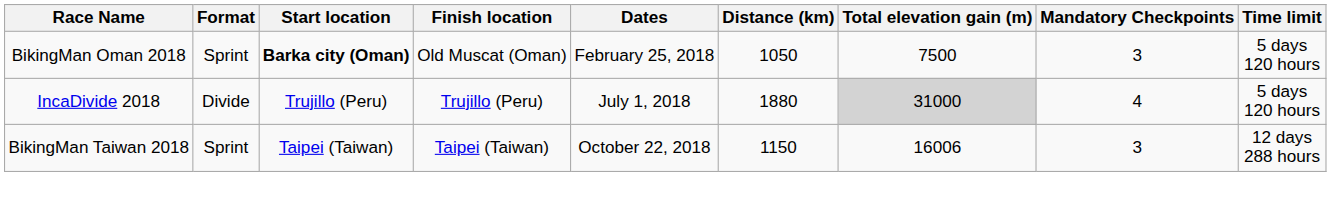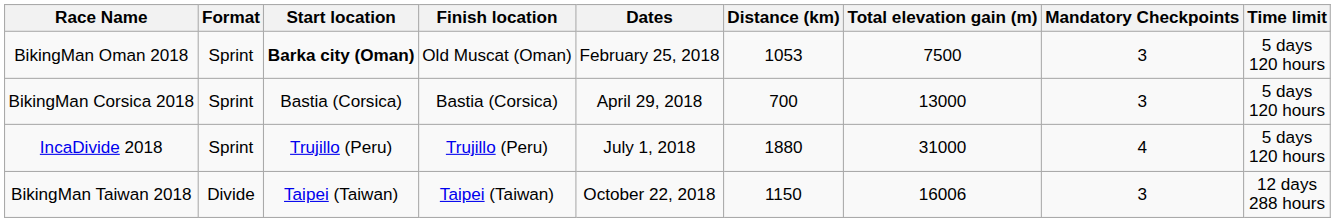BikingMan Oman 2018 | Distance (km): 1050 -> 1053
+ row: BikingMan Corsica 2018 | Sprint | Bastia (Corsica) | Bastia (Corsica) | April 29, 2018 | 700 | 13000 | 3 | 5 days 120 hours
IncaDivide 2018 | Format: Divide -> Sprint
IncaDivide 2018 | Total elevation gain (m): lightgrey background -> no background
BikingMan Taiwan 2018 | Format: Sprint -> Divide
